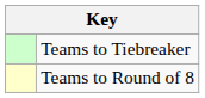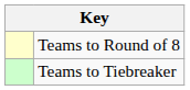rows swapped: Teams to Round of 8 <-> Teams to Tiebreaker
